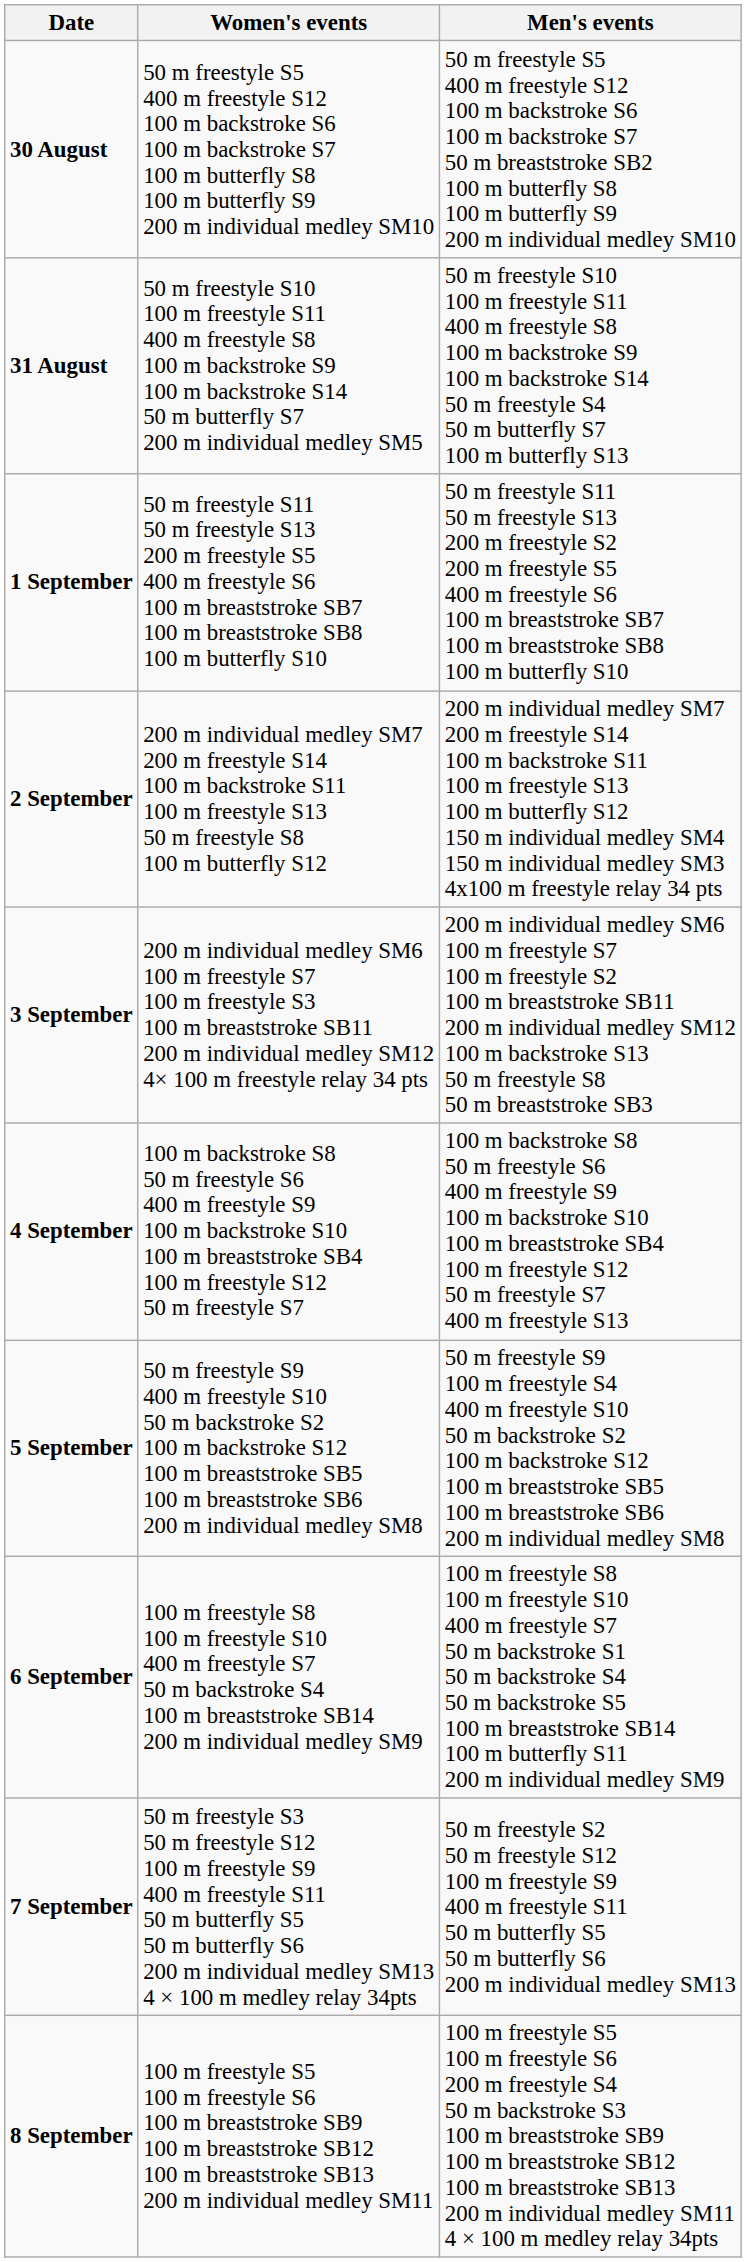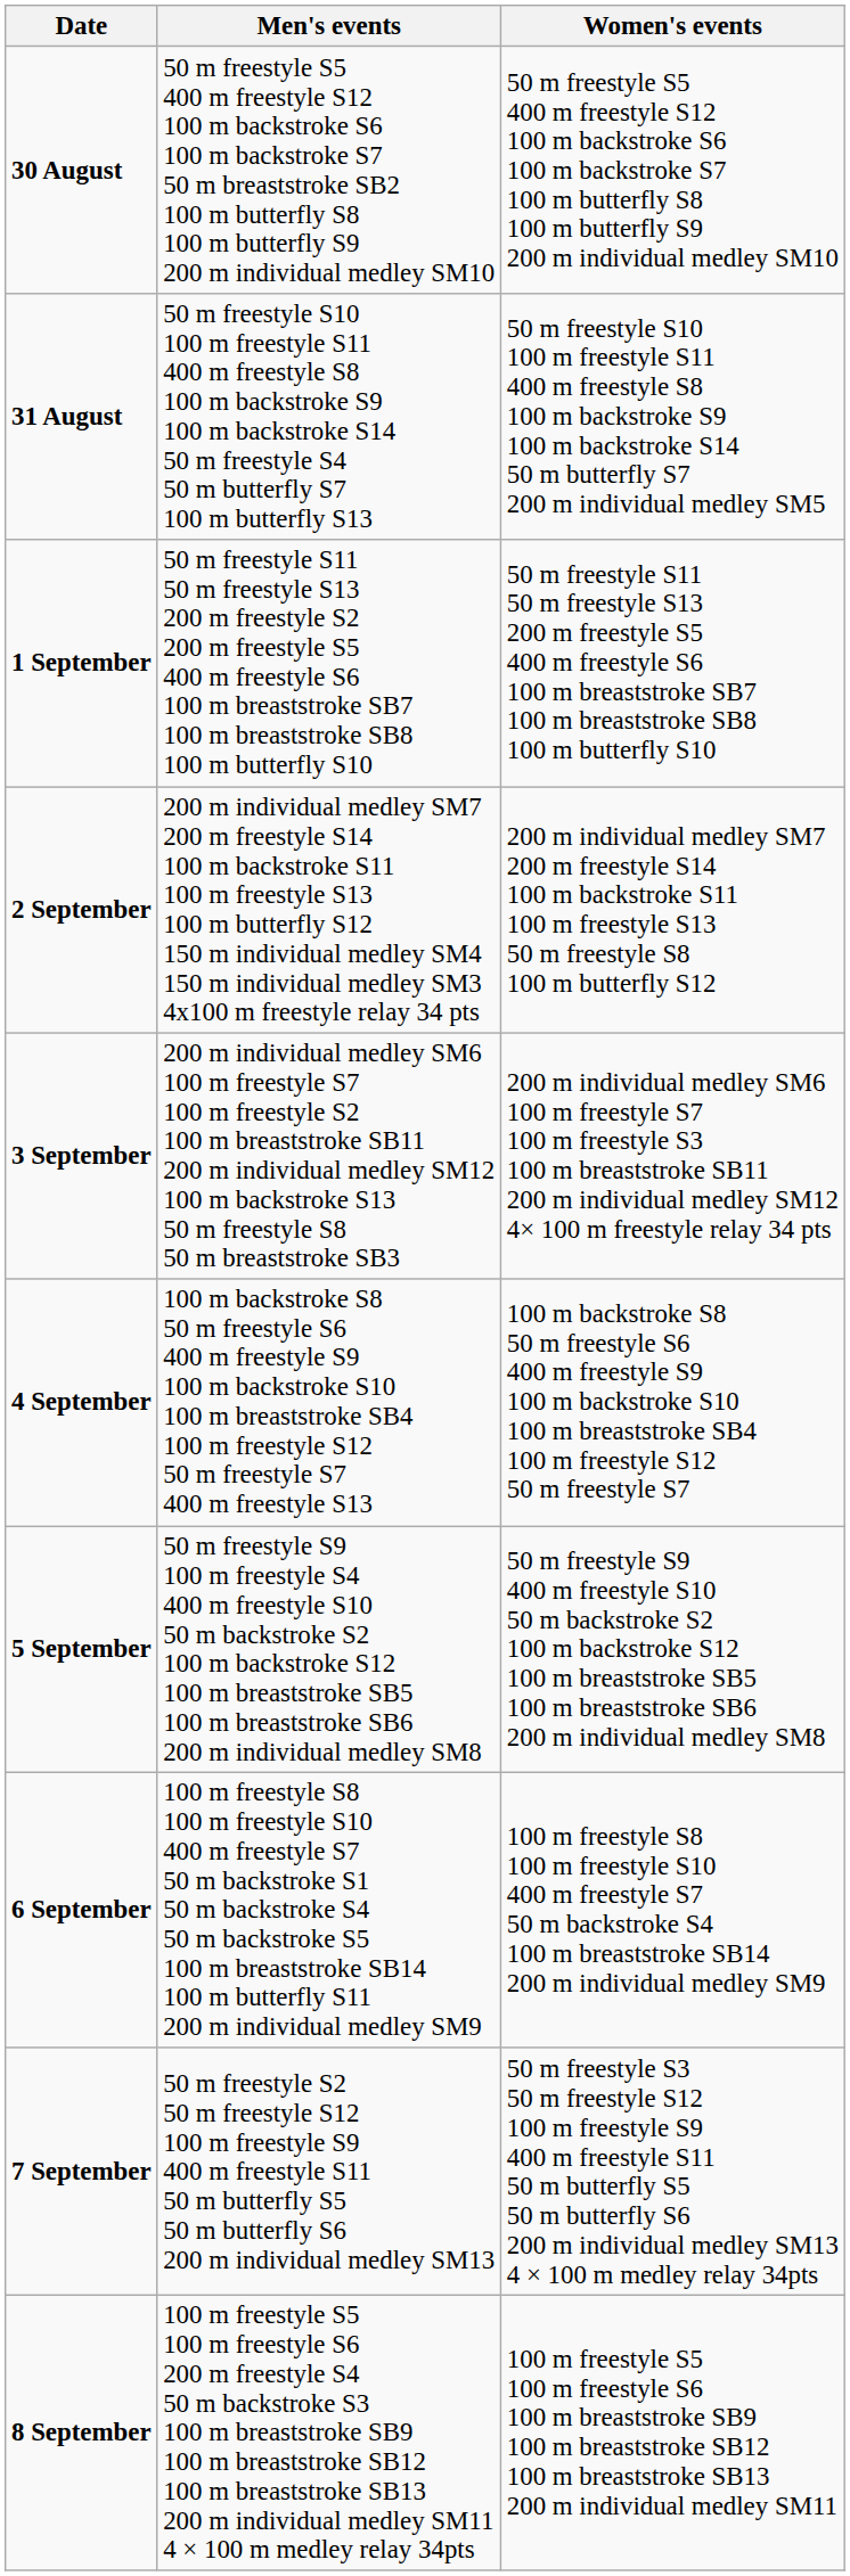columns swapped: Men's events <-> Women's events
